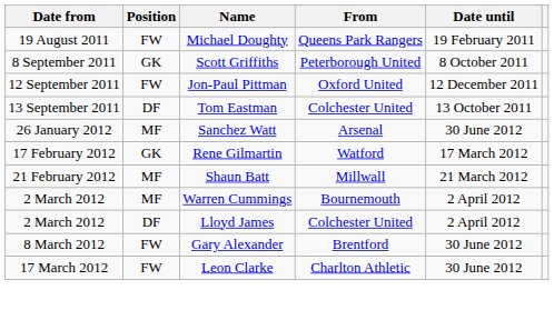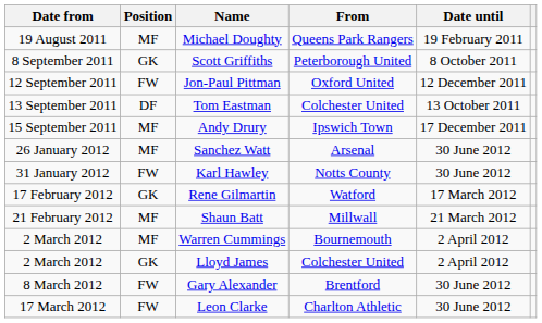Michael Doughty | Position: FW -> MF
+ row: 15 September 2011 | MF | Andy Drury | Ipswich Town | 17 December 2011
+ row: 31 January 2012 | FW | Karl Hawley | Notts County | 30 June 2012
Lloyd James | Position: DF -> GK
